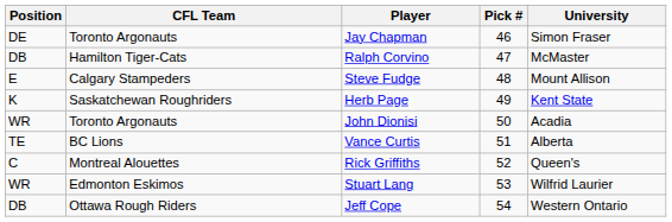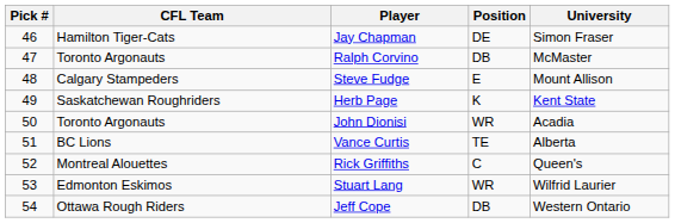columns swapped: Pick # <-> Position
Jay Chapman | CFL Team: Toronto Argonauts -> Hamilton Tiger-Cats
Ralph Corvino | CFL Team: Hamilton Tiger-Cats -> Toronto Argonauts
